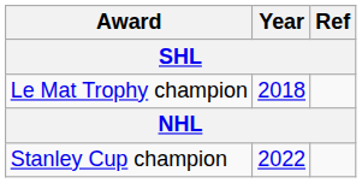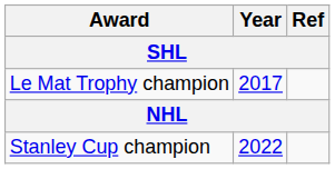Le Mat Trophy champion | Year: 2018 -> 2017
